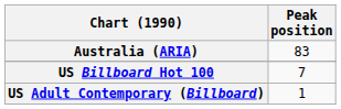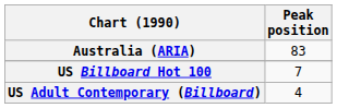US Adult Contemporary (Billboard) | Peak position: 1 -> 4
